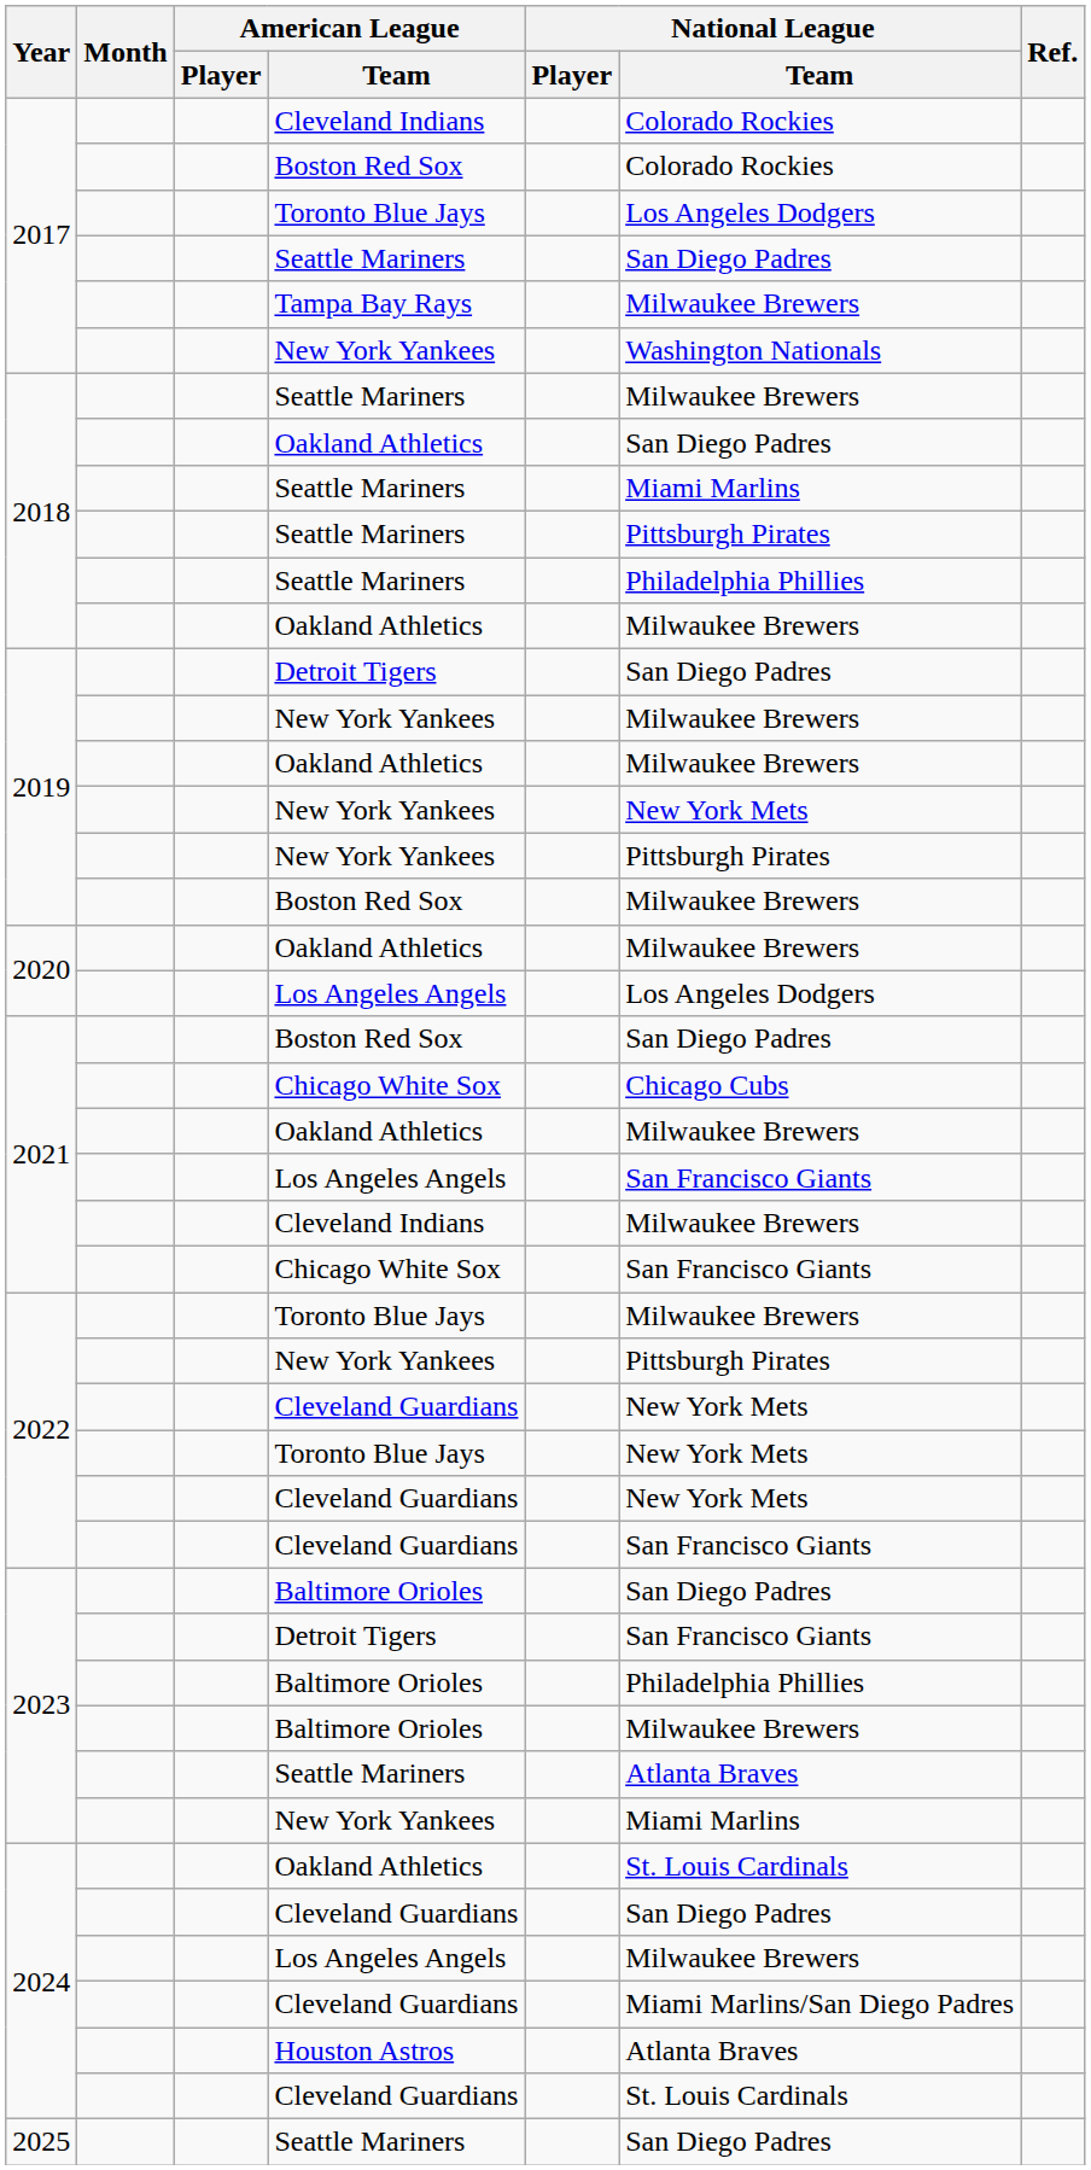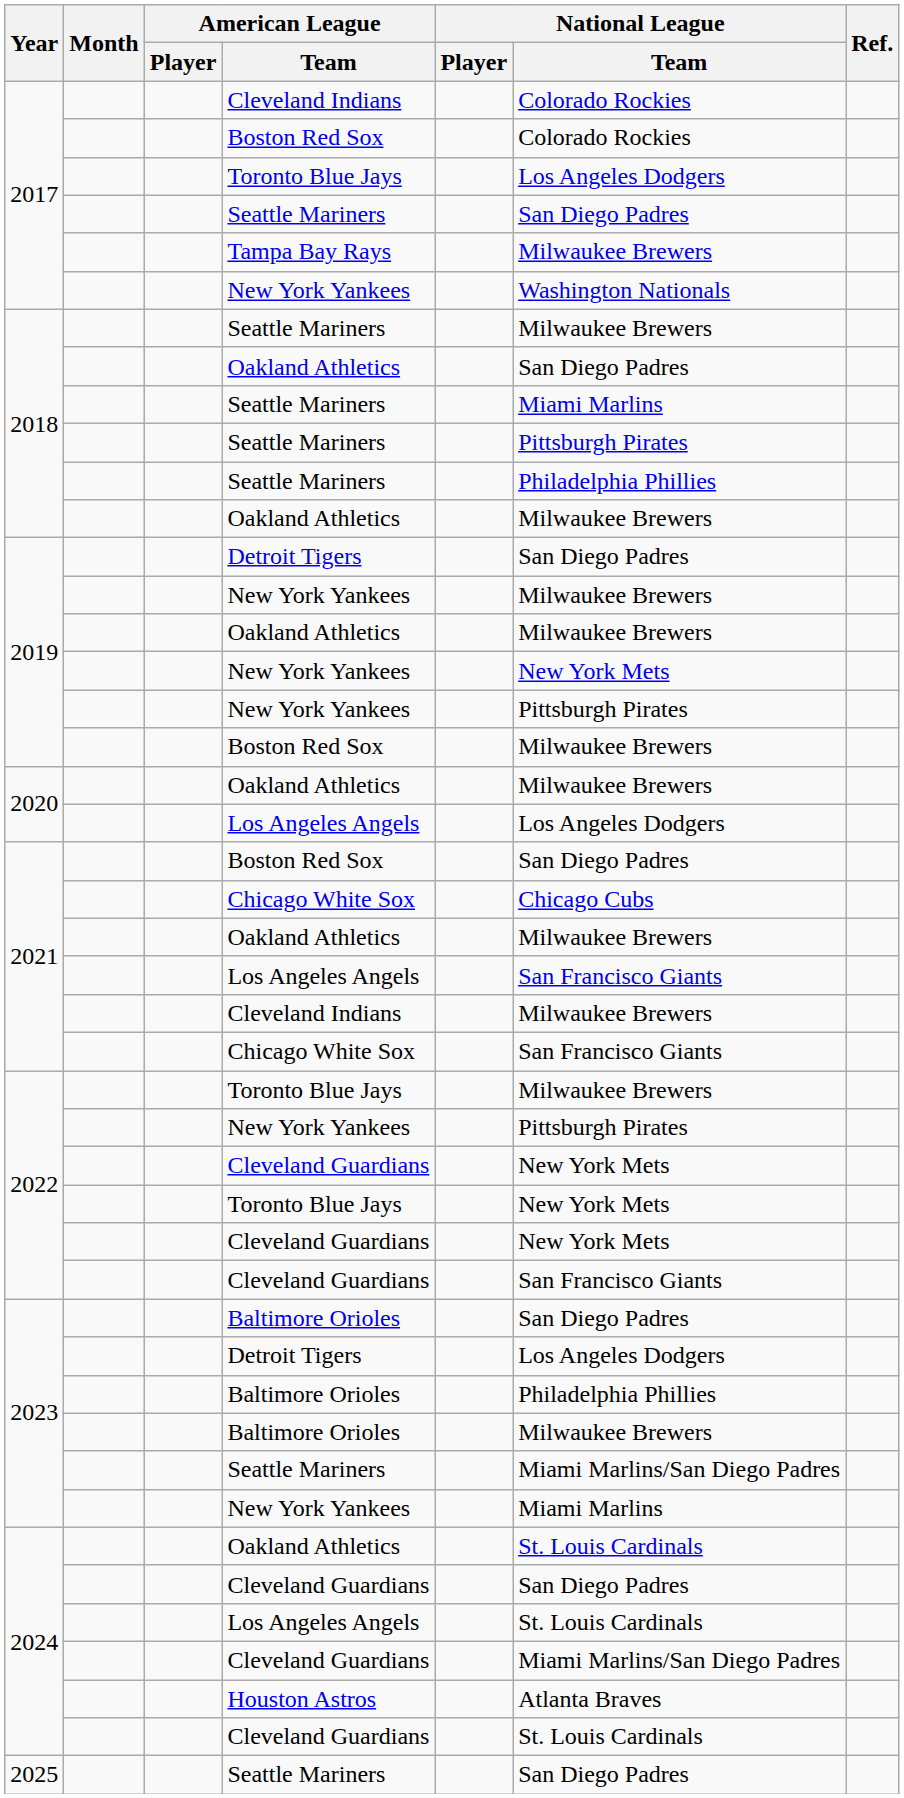2023 / Detroit Tigers | National League / Team: San Francisco Giants -> Los Angeles Dodgers
2023 / Seattle Mariners | National League / Team: Atlanta Braves -> Miami Marlins/San Diego Padres
2024 / Los Angeles Angels | National League / Team: Milwaukee Brewers -> St. Louis Cardinals
